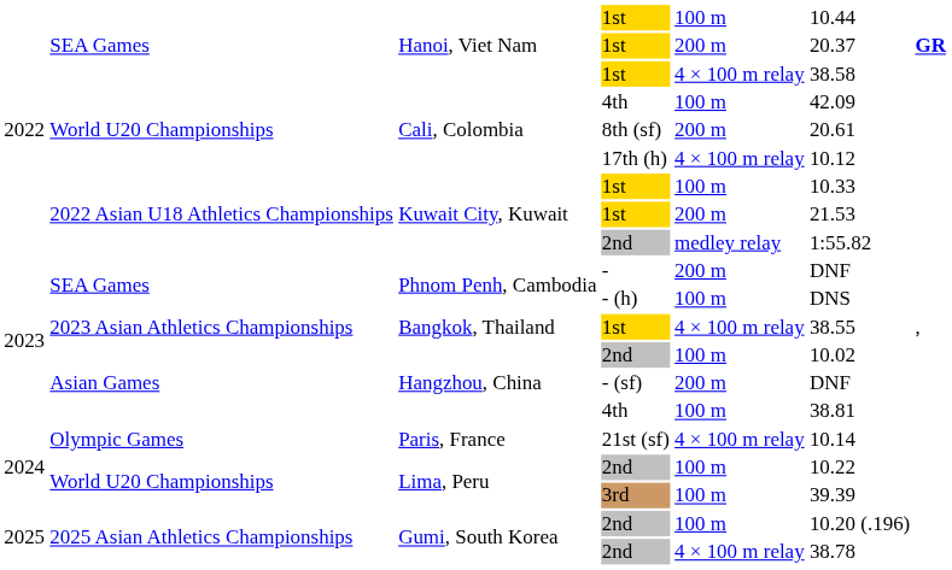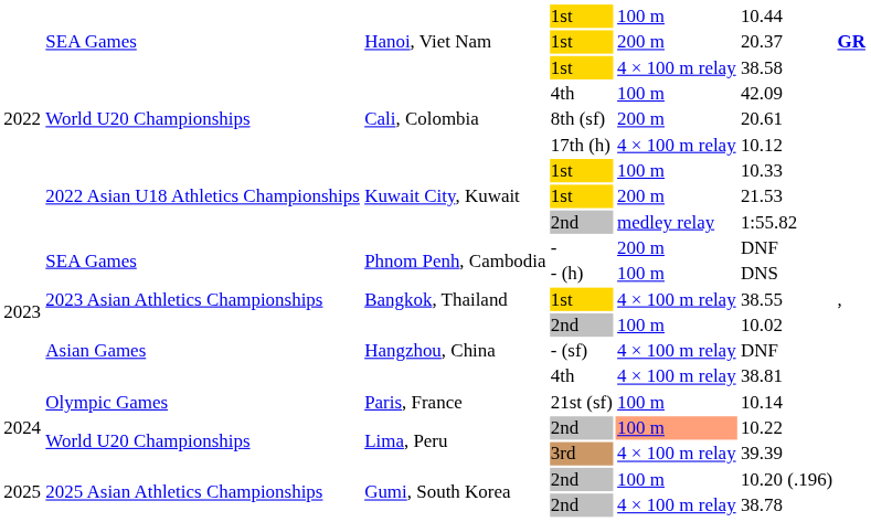- (sf) | column 5: 200 m -> 4 × 100 m relay
Hangzhou, China / 4th | column 5: 100 m -> 4 × 100 m relay
21st (sf) | column 5: 4 × 100 m relay -> 100 m
Lima, Peru / 2nd | column 5: no background -> lightsalmon background
3rd | column 5: 100 m -> 4 × 100 m relay
